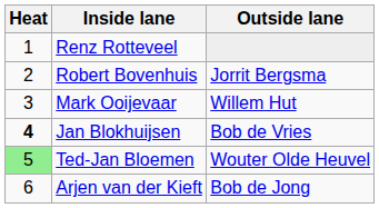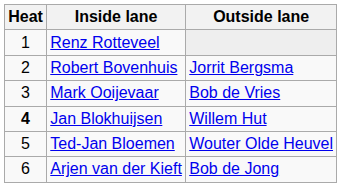Mark Ooijevaar | Outside lane: Willem Hut -> Bob de Vries
Jan Blokhuijsen | Outside lane: Bob de Vries -> Willem Hut
Ted-Jan Bloemen | Heat: lightgreen background -> no background
